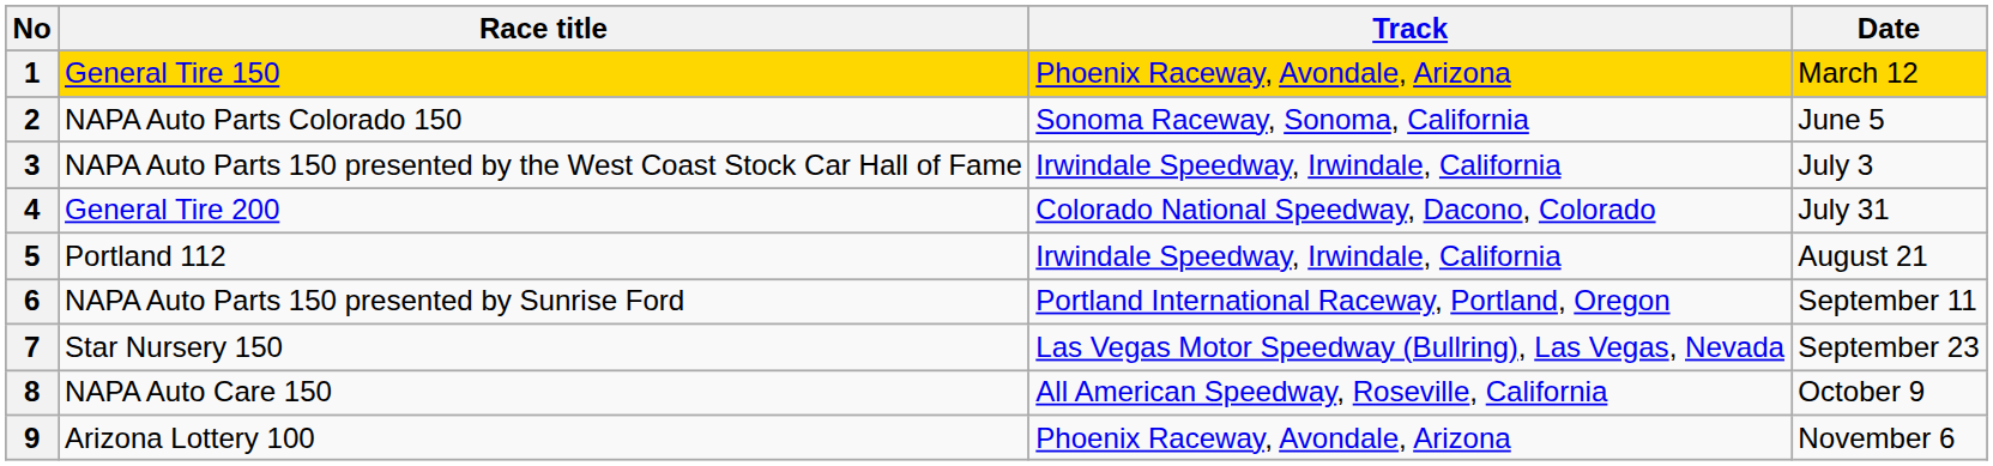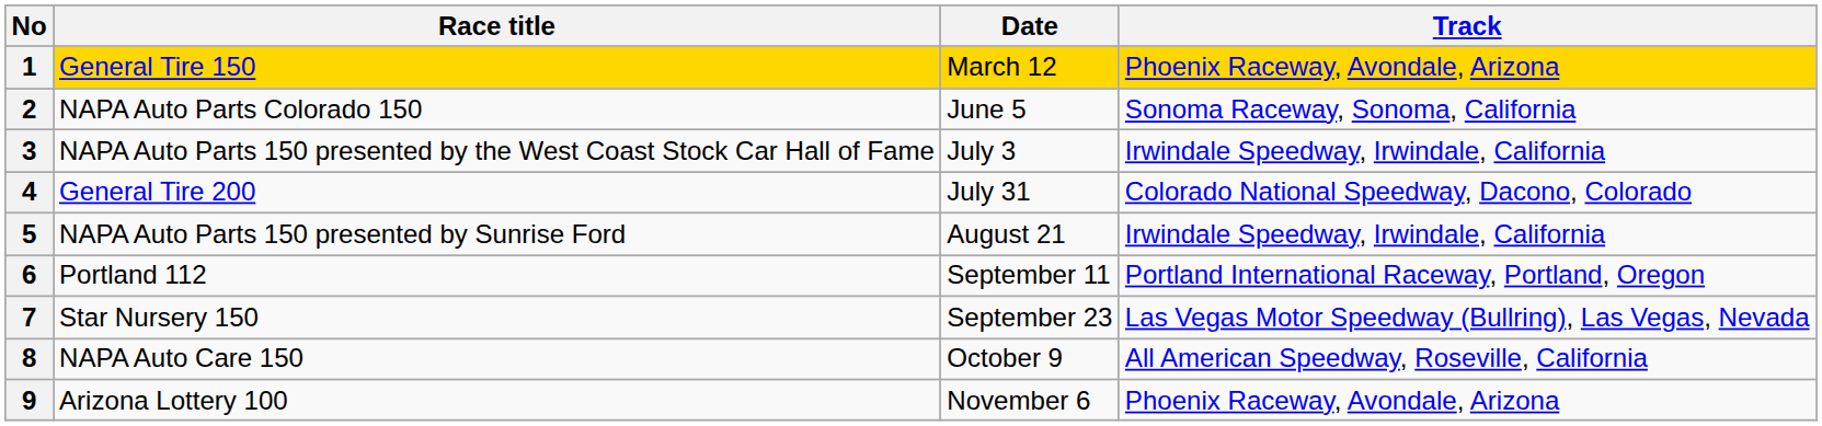columns swapped: Track <-> Date
5 | Race title: Portland 112 -> NAPA Auto Parts 150 presented by Sunrise Ford
6 | Race title: NAPA Auto Parts 150 presented by Sunrise Ford -> Portland 112
